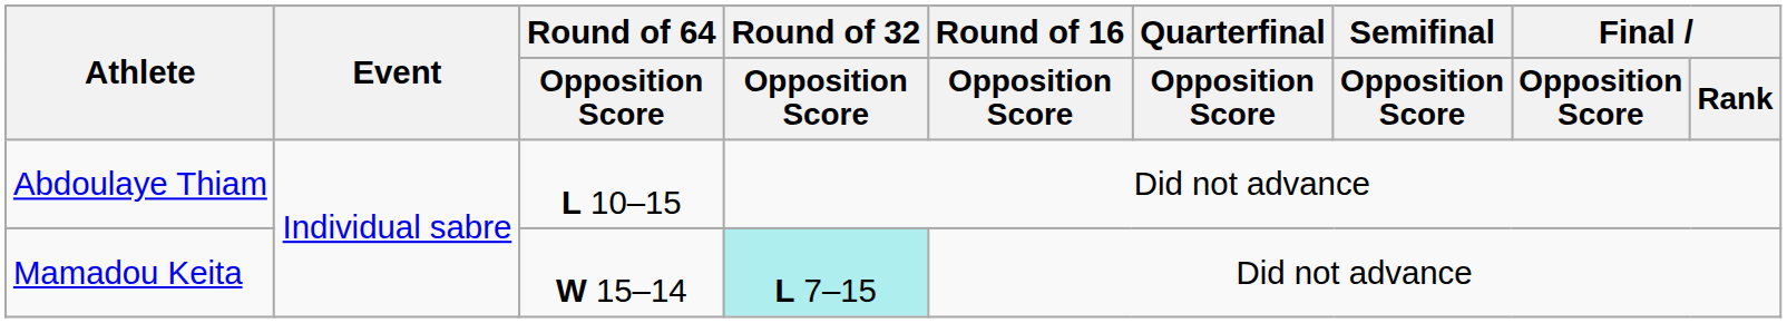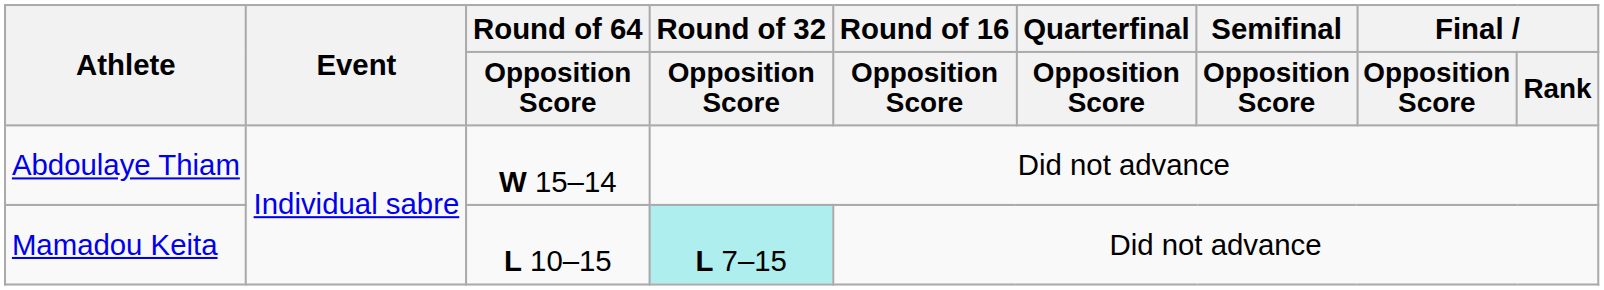Abdoulaye Thiam | Round of 64 / Opposition Score: L 10–15 -> W 15–14
Mamadou Keita | Round of 64 / Opposition Score: W 15–14 -> L 10–15
